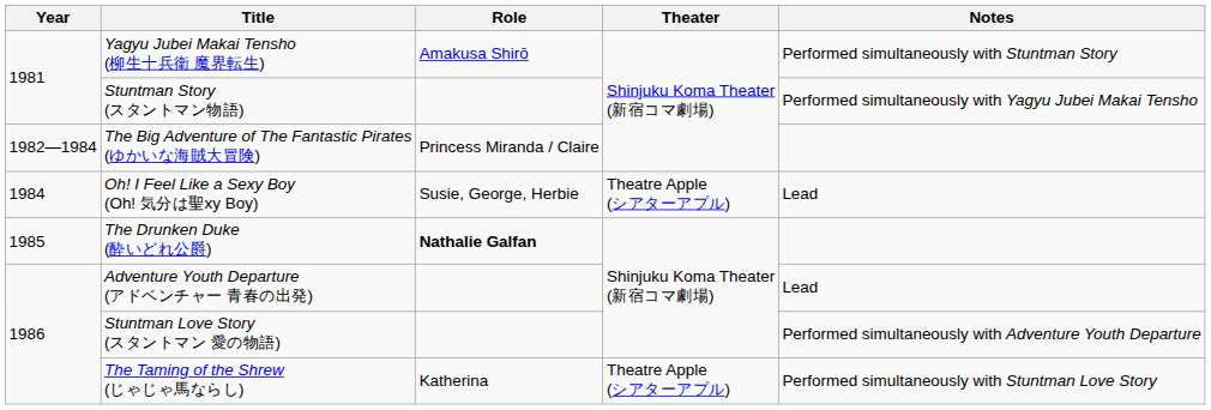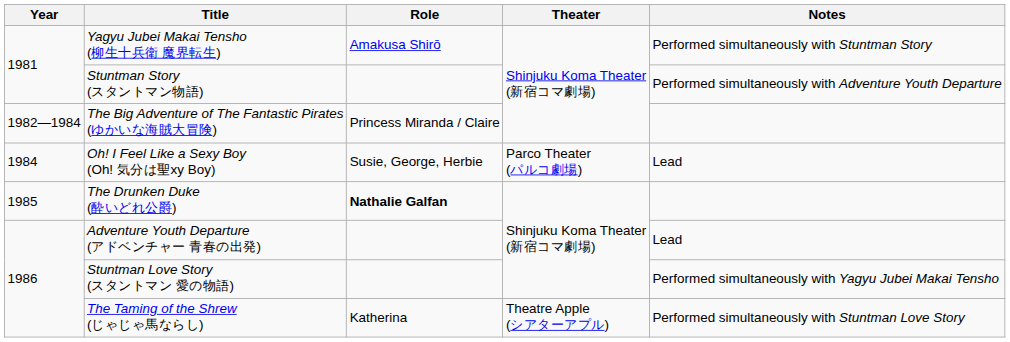Stuntman Story (スタントマン物語) | Notes: Performed simultaneously with Yagyu Jubei Makai Tensho -> Performed simultaneously with Adventure Youth Departure
Oh! I Feel Like a Sexy Boy (Oh! 気分は聖xy Boy) | Theater: Theatre Apple (シアターアプル) -> Parco Theater (パルコ劇場)
Stuntman Love Story (スタントマン 愛の物語) | Notes: Performed simultaneously with Adventure Youth Departure -> Performed simultaneously with Yagyu Jubei Makai Tensho
